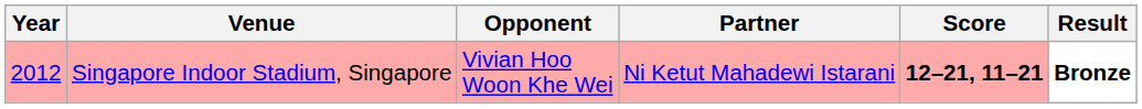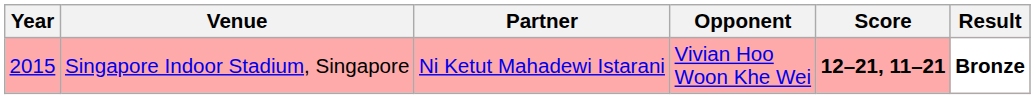columns swapped: Partner <-> Opponent
Singapore Indoor Stadium, Singapore | Year: 2012 -> 2015
